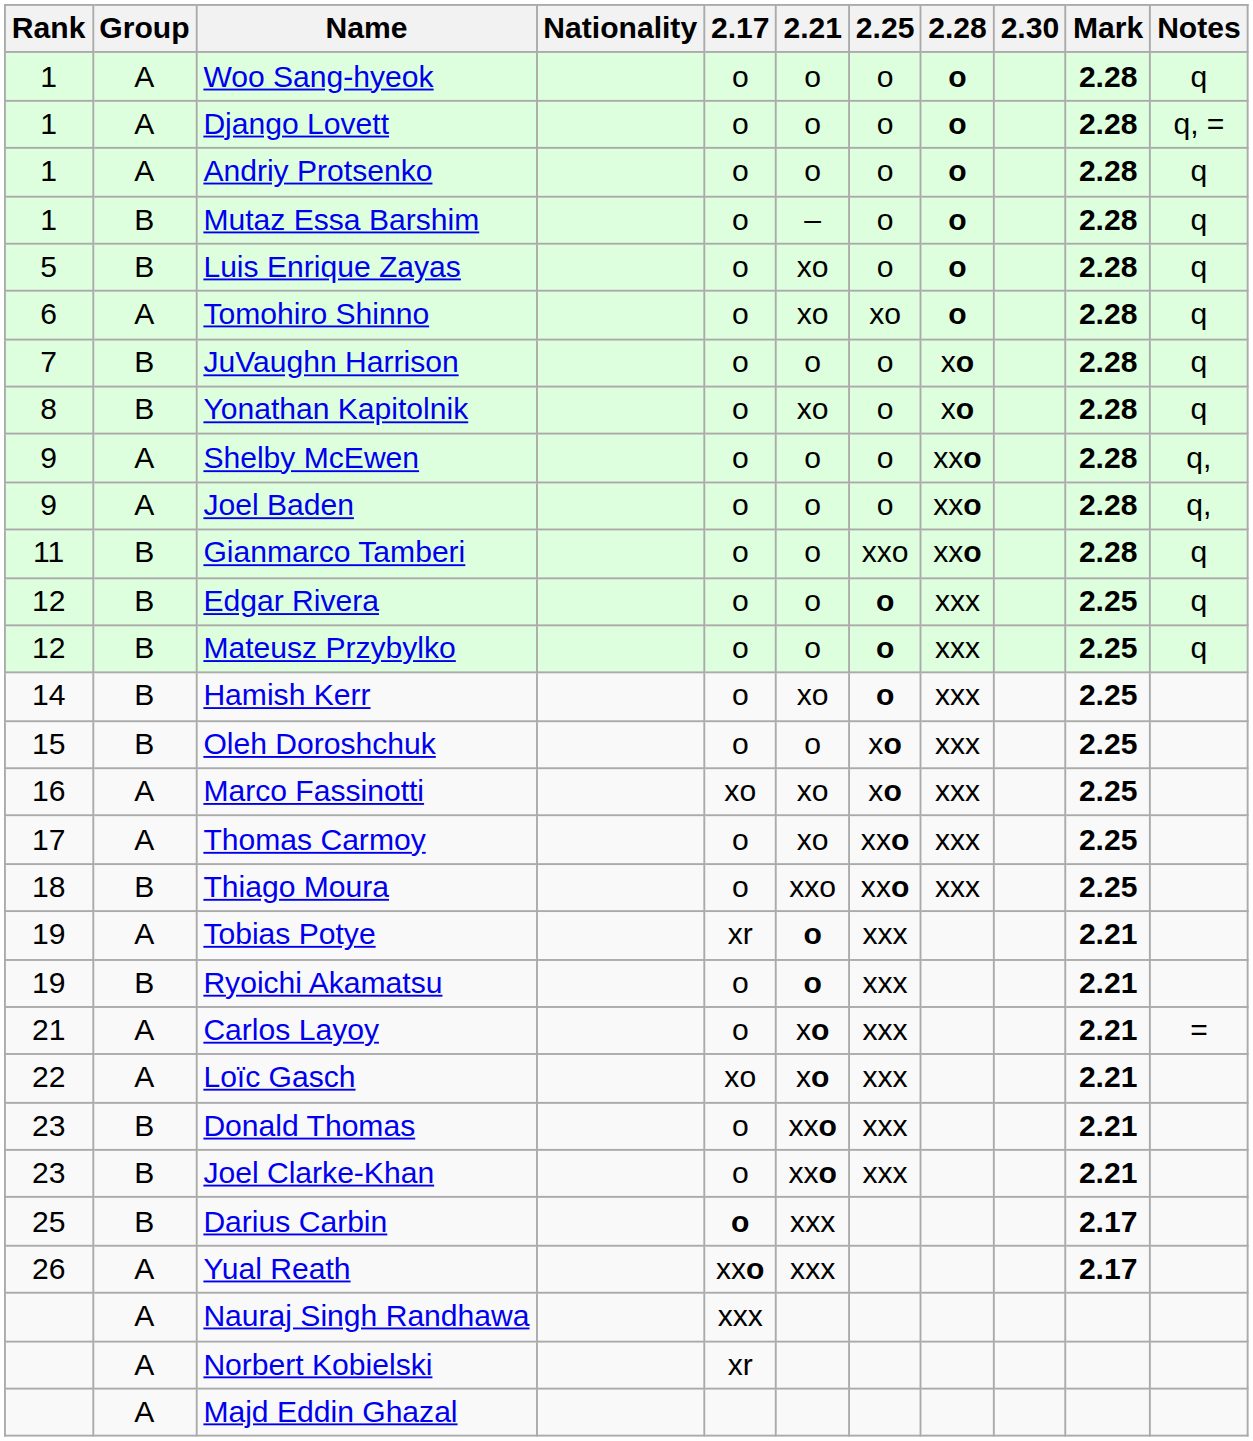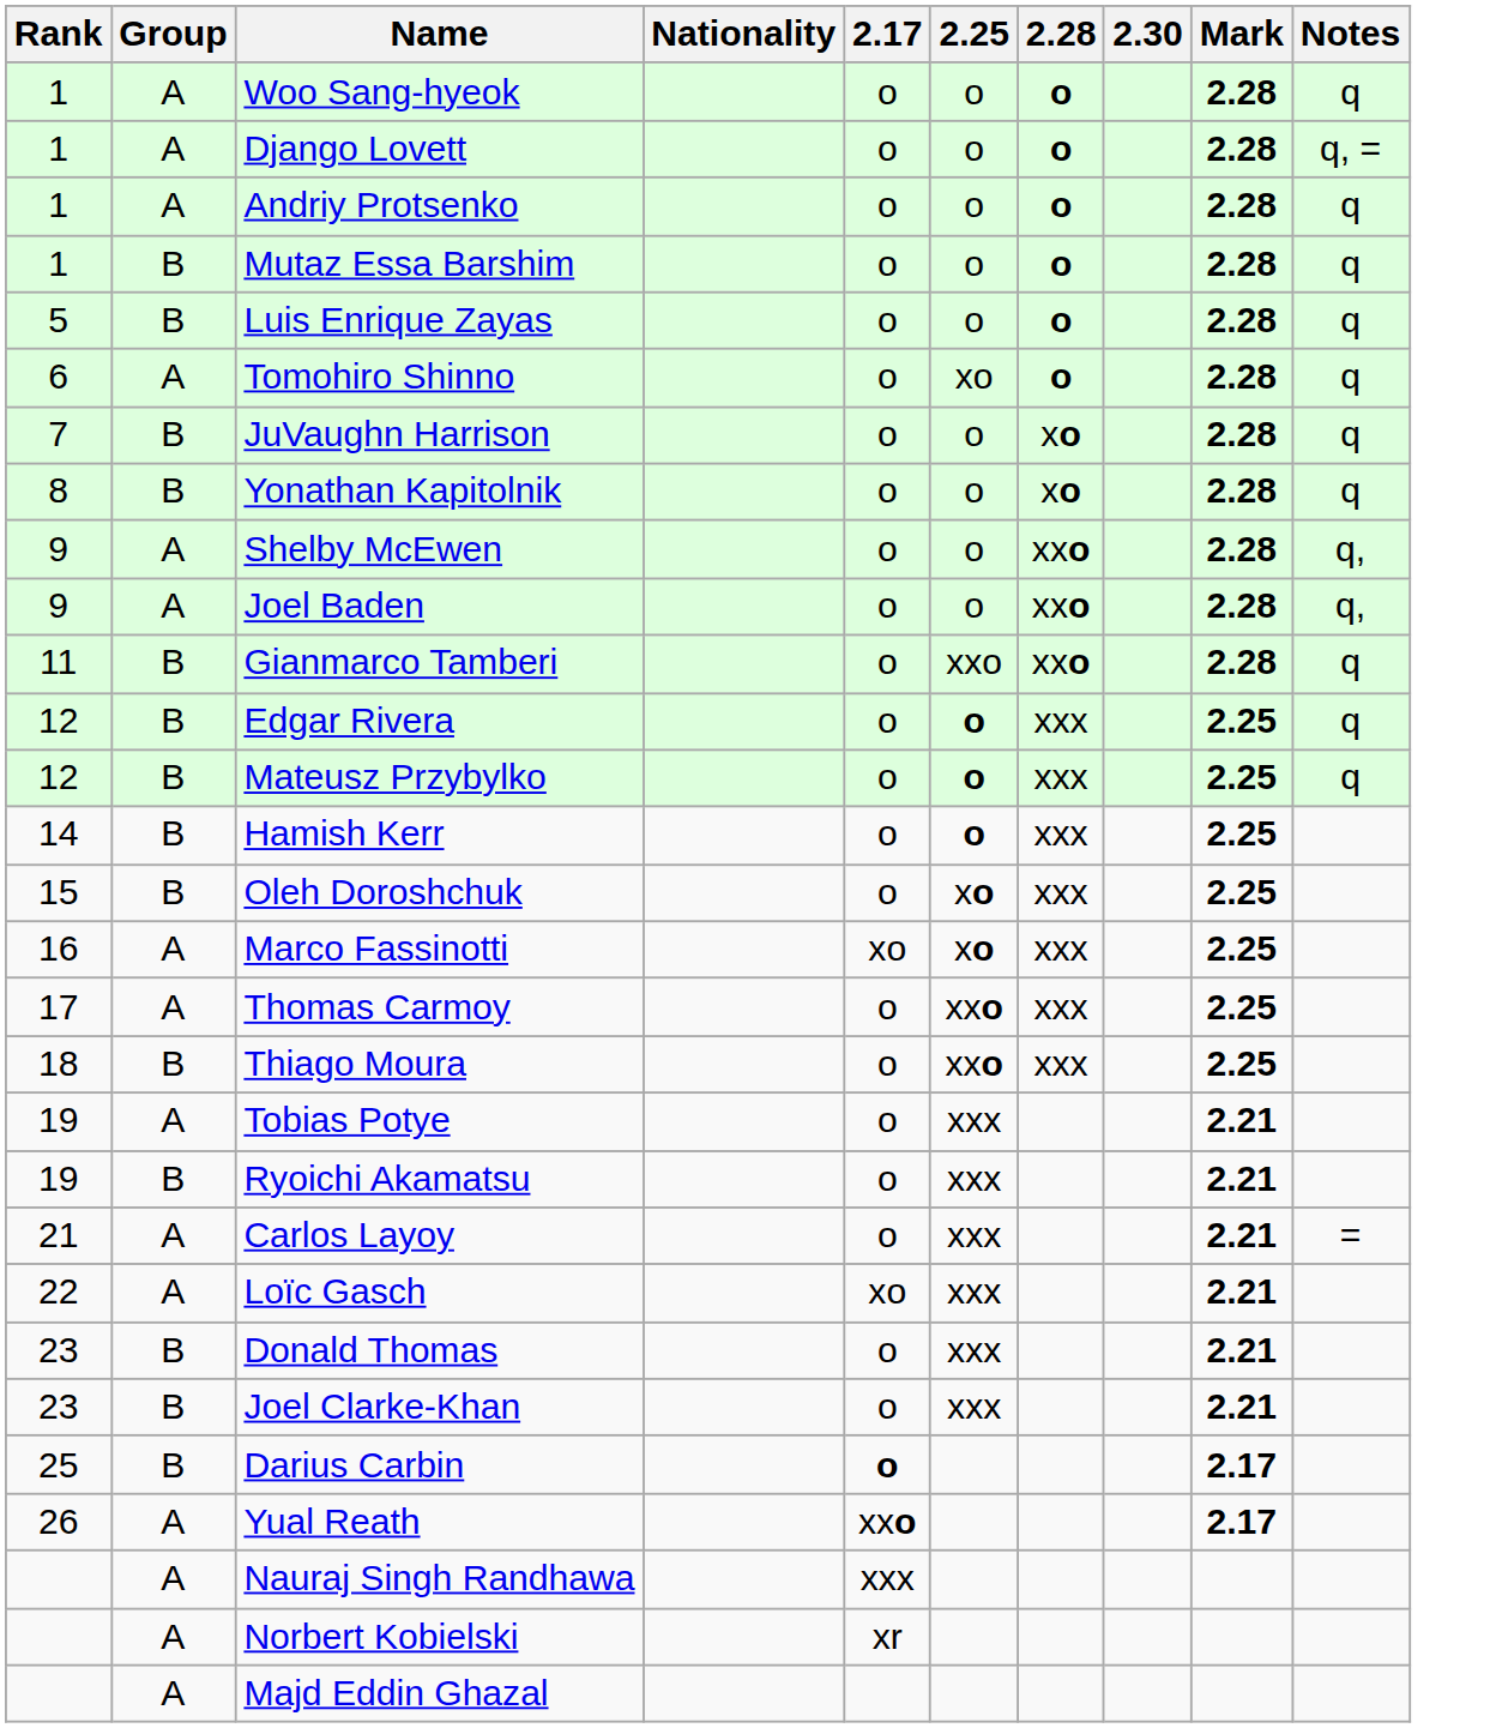- column: 2.21 | o | o | o | – | xo | xo | o | xo | o | o | o | o | o | xo | o | xo | xo | xxo | o | o | xo | xo | xxo | xxo | xxx | xxx
Tobias Potye | 2.17: xr -> o
